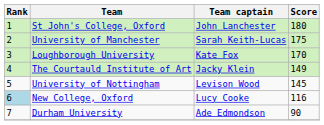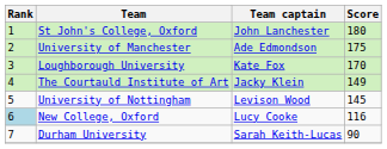University of Manchester | Team captain: Sarah Keith-Lucas -> Ade Edmondson
Durham University | Team captain: Ade Edmondson -> Sarah Keith-Lucas
